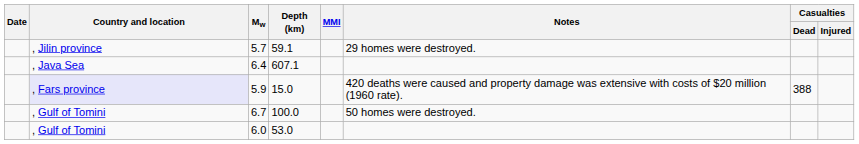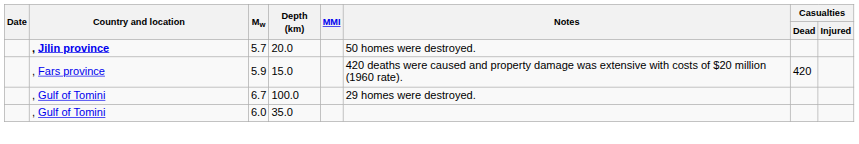5.7 | Country and location: normal -> bold
5.7 | Depth (km): 59.1 -> 20.0
5.7 | Notes: 29 homes were destroyed. -> 50 homes were destroyed.
- row: , Java Sea | 6.4 | 607.1
5.9 | Country and location: lavender background -> no background
5.9 | Casualties / Dead: 388 -> 420
6.7 | Notes: 50 homes were destroyed. -> 29 homes were destroyed.
6.0 | Depth (km): 53.0 -> 35.0
